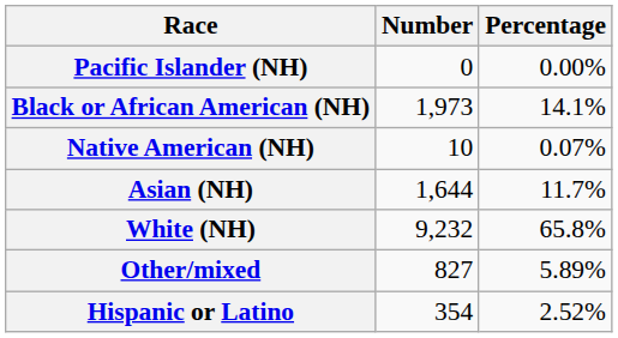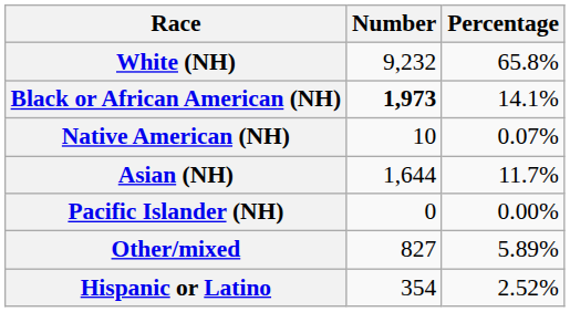rows swapped: White (NH) <-> Pacific Islander (NH)
Black or African American (NH) | Number: normal -> bold
